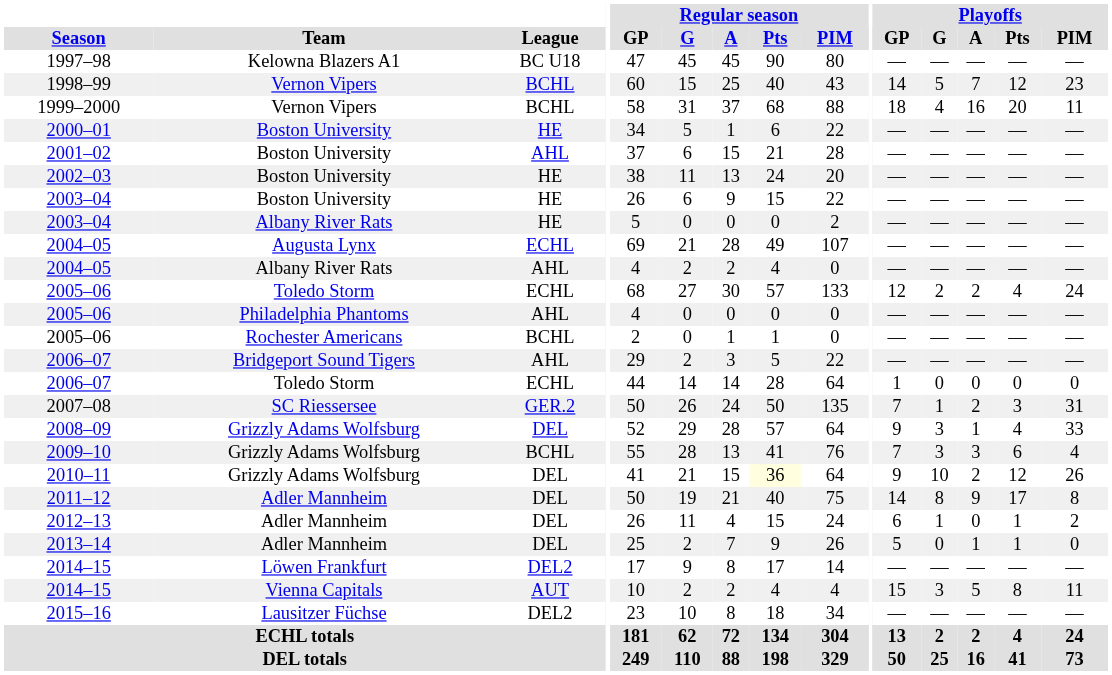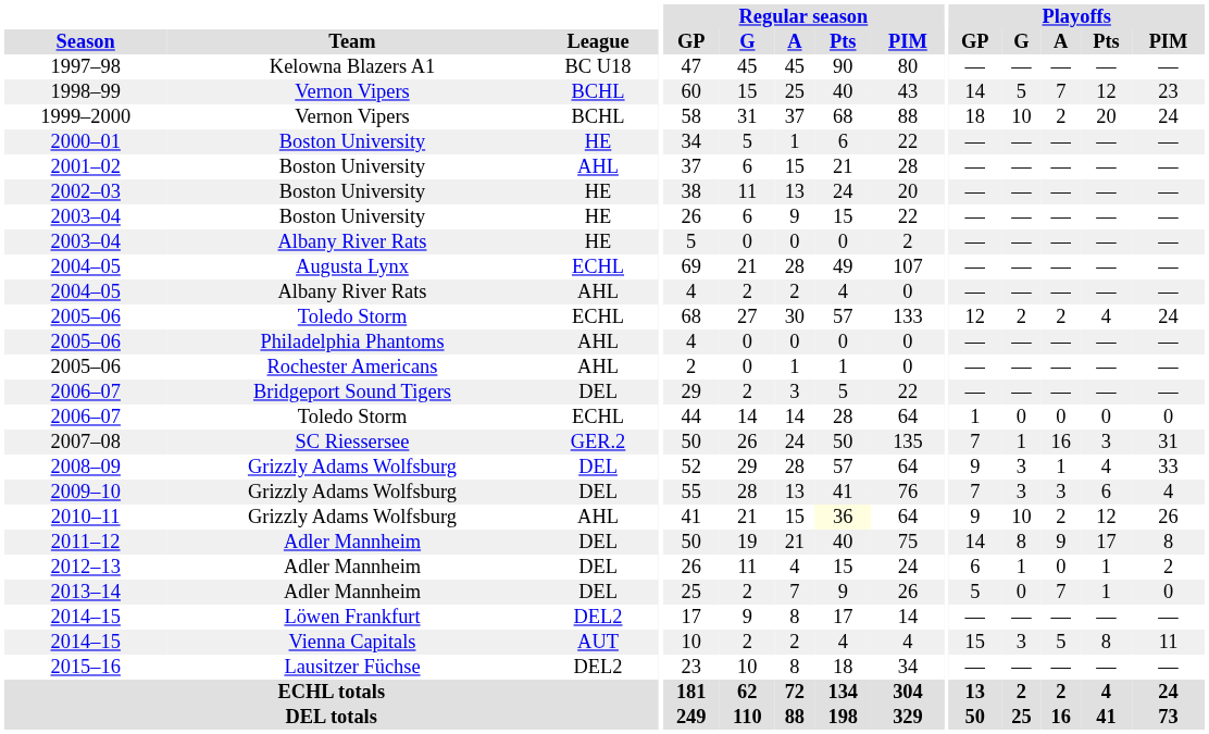1999–2000 | Playoffs / G: 4 -> 10
1999–2000 | Playoffs / A: 16 -> 2
1999–2000 | Playoffs / PIM: 11 -> 24
2005–06 / Rochester Americans | League: BCHL -> AHL
2006–07 / Bridgeport Sound Tigers | League: AHL -> DEL
2007–08 | Playoffs / A: 2 -> 16
2009–10 | League: BCHL -> DEL
2010–11 | League: DEL -> AHL
2013–14 | Playoffs / A: 1 -> 7
